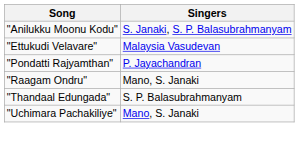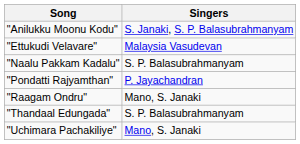+ row: "Naalu Pakkam Kadalu" | S. P. Balasubrahmanyam
